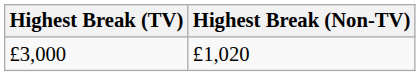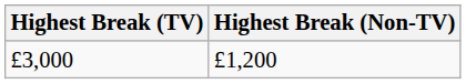£3,000 | Highest Break (Non-TV): £1,020 -> £1,200
